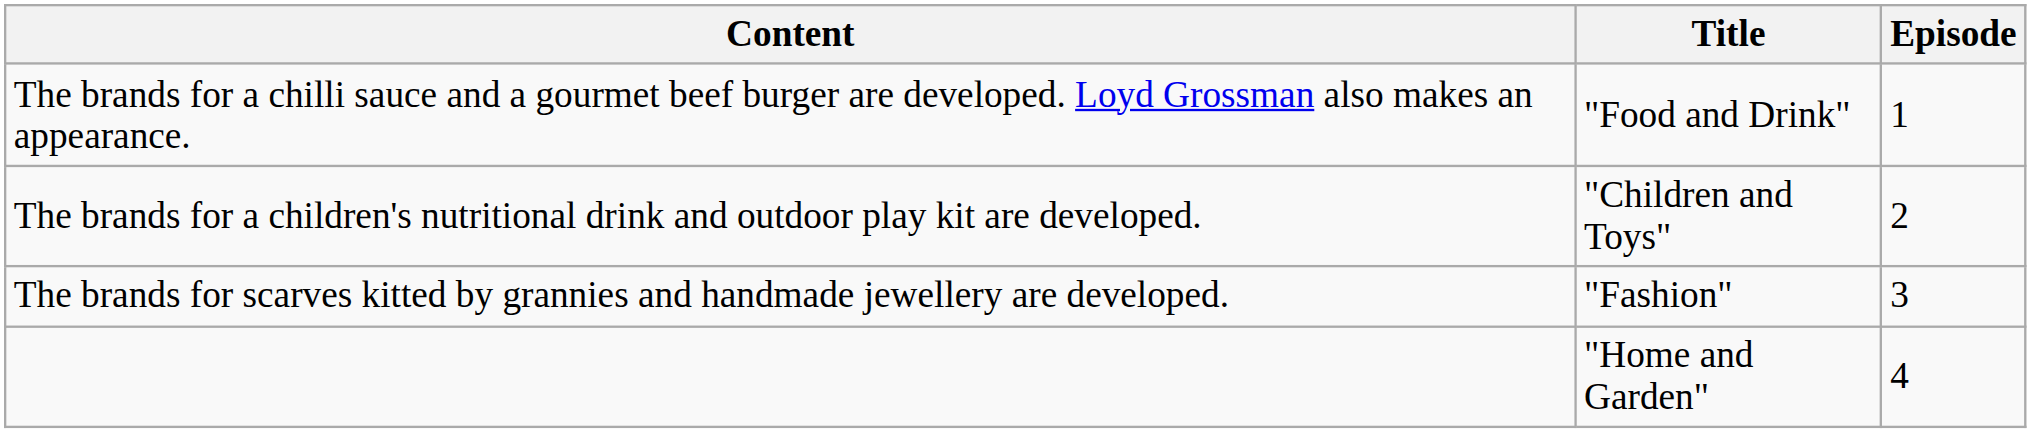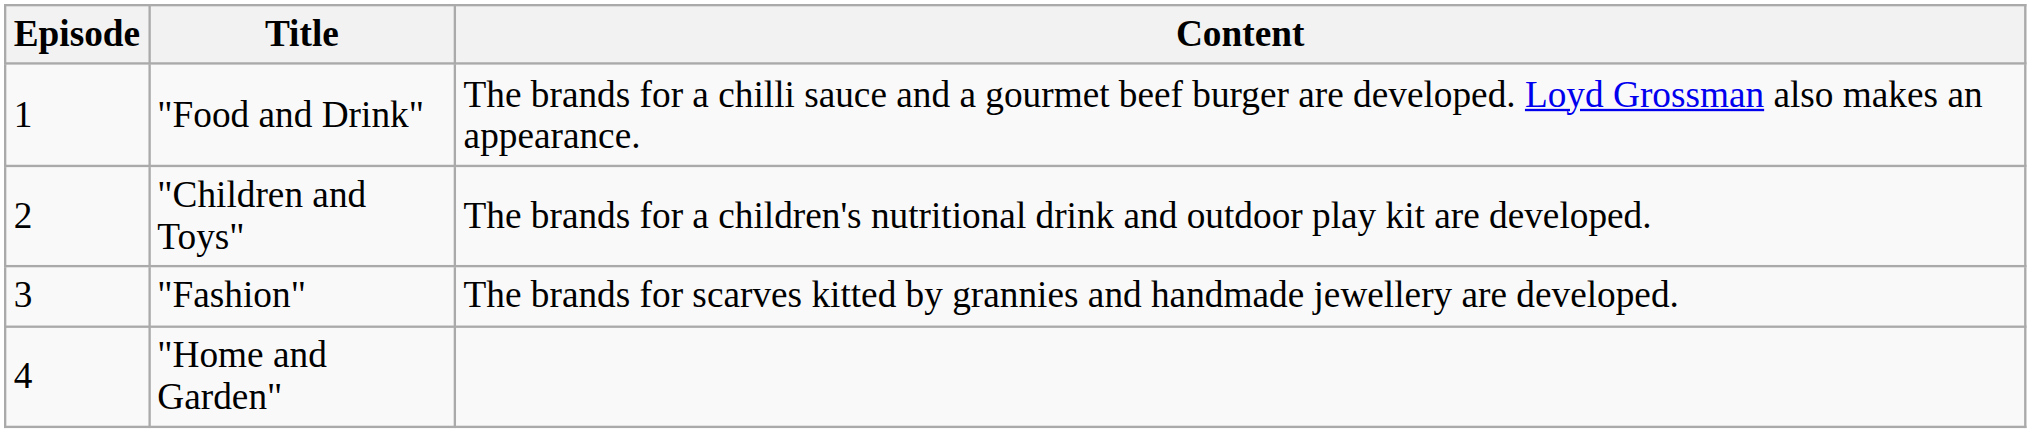columns swapped: Episode <-> Content
